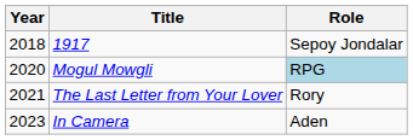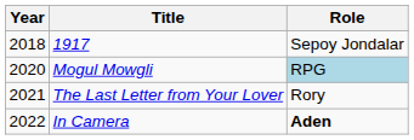In Camera | Year: 2023 -> 2022
In Camera | Role: normal -> bold
